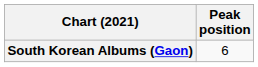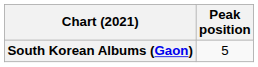South Korean Albums (Gaon) | Peak position: 6 -> 5
